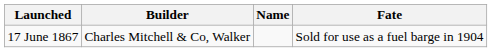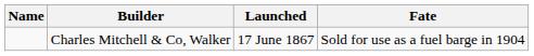columns swapped: Name <-> Launched
